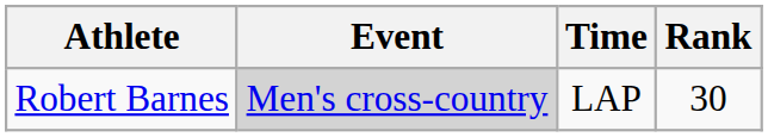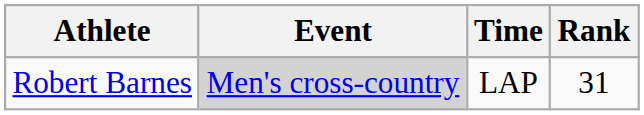Robert Barnes | Rank: 30 -> 31
